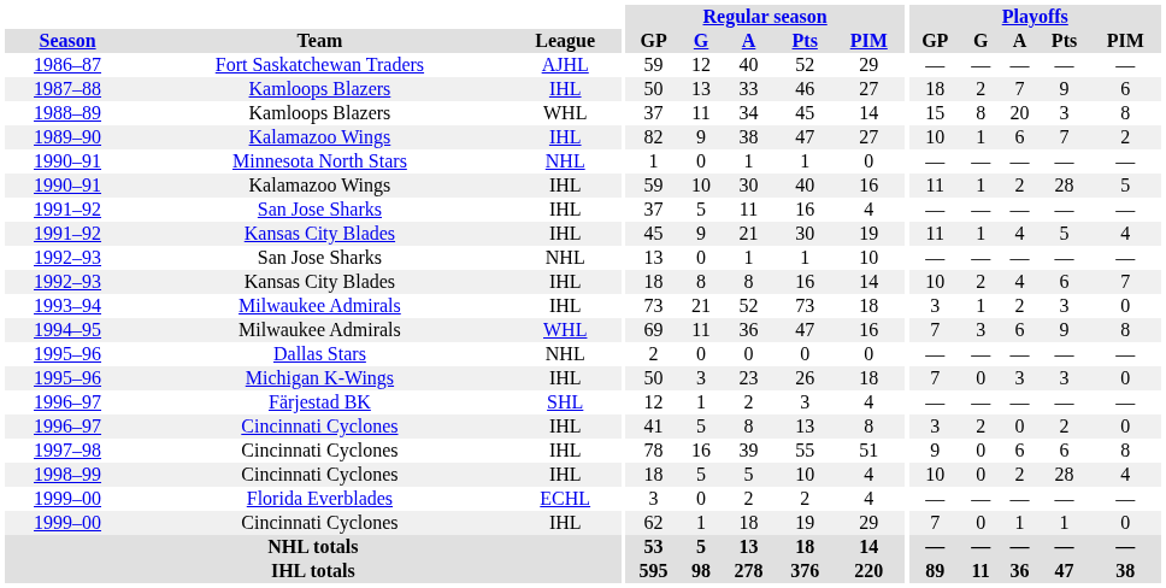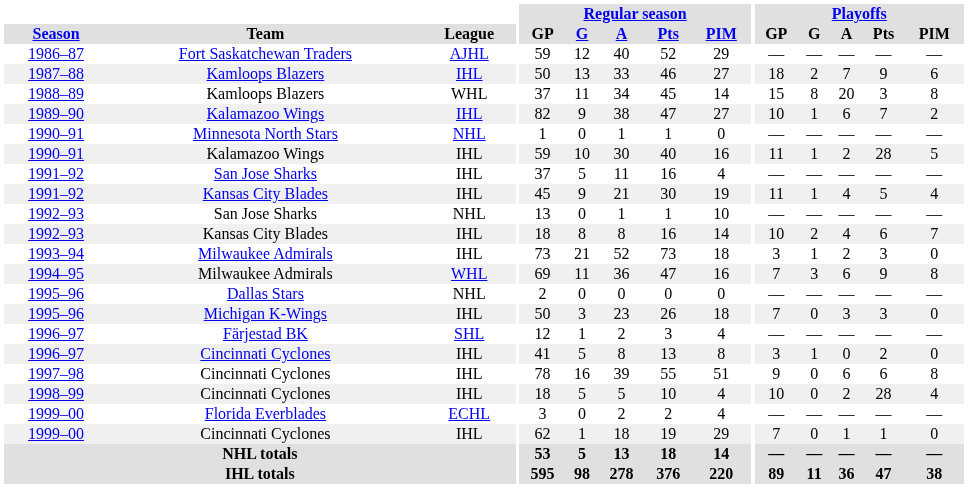1996–97 / Cincinnati Cyclones | Playoffs / G: 2 -> 1
